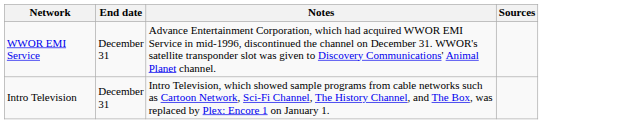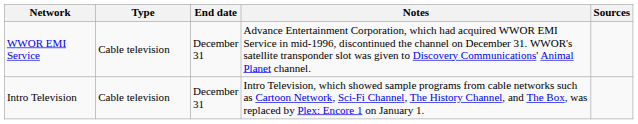+ column: Type | Cable television | Cable television
